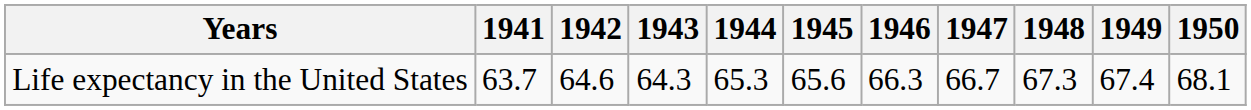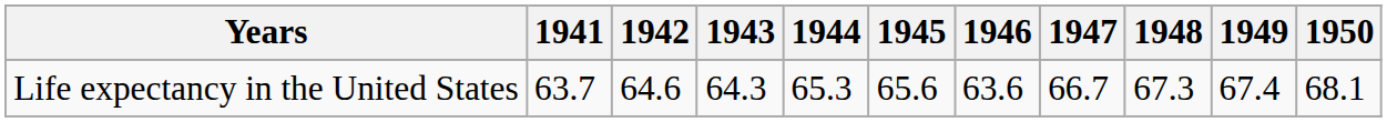Life expectancy in the United States | 1946: 66.3 -> 63.6
